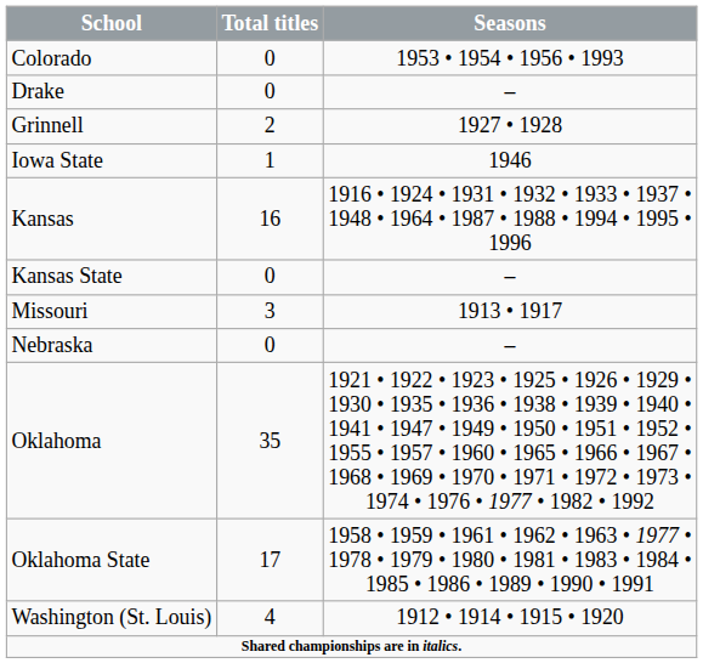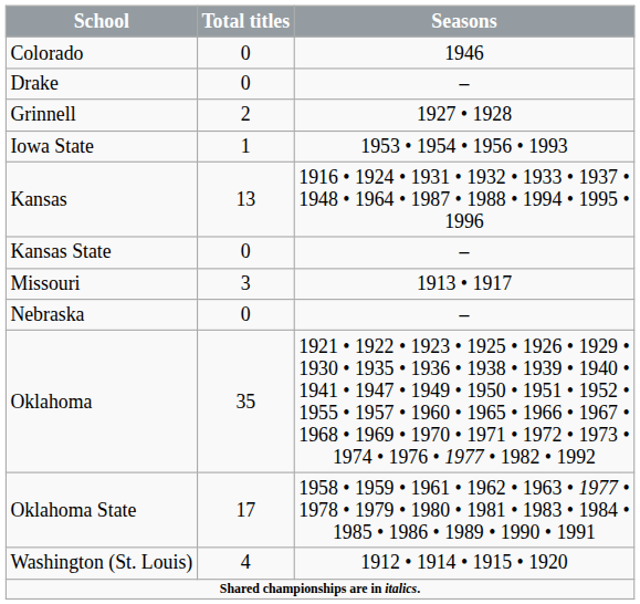Colorado | Seasons: 1953 • 1954 • 1956 • 1993 -> 1946
Iowa State | Seasons: 1946 -> 1953 • 1954 • 1956 • 1993
Kansas | Total titles: 16 -> 13
